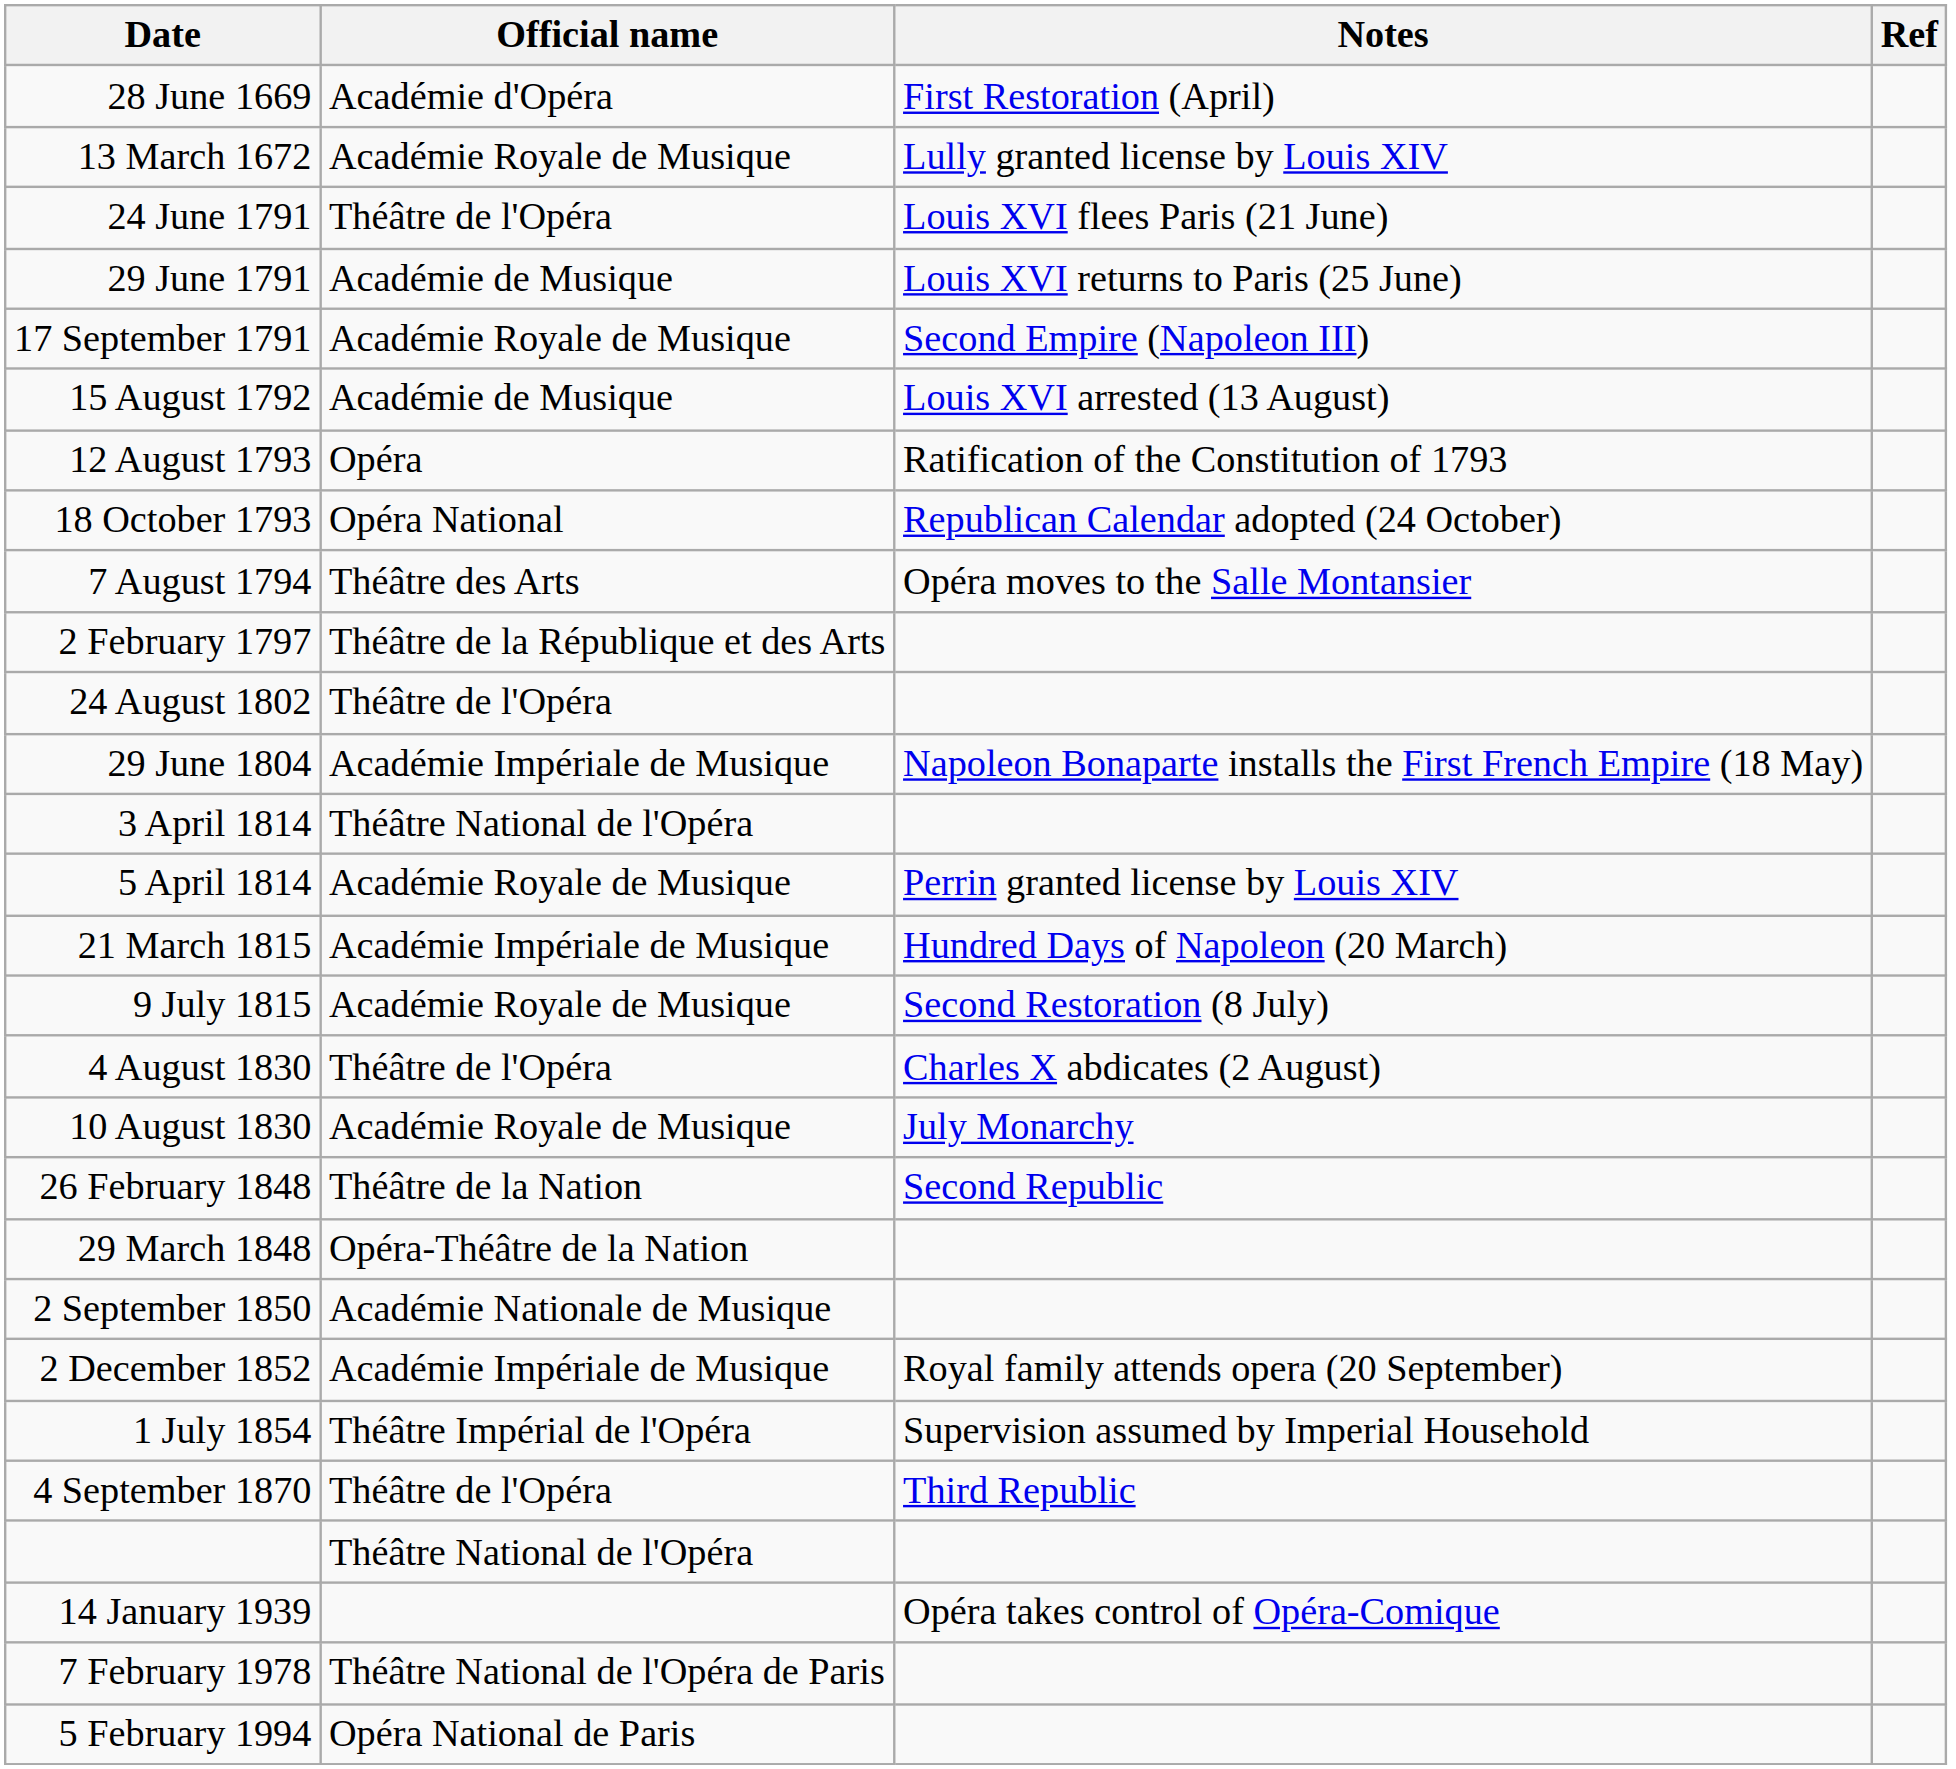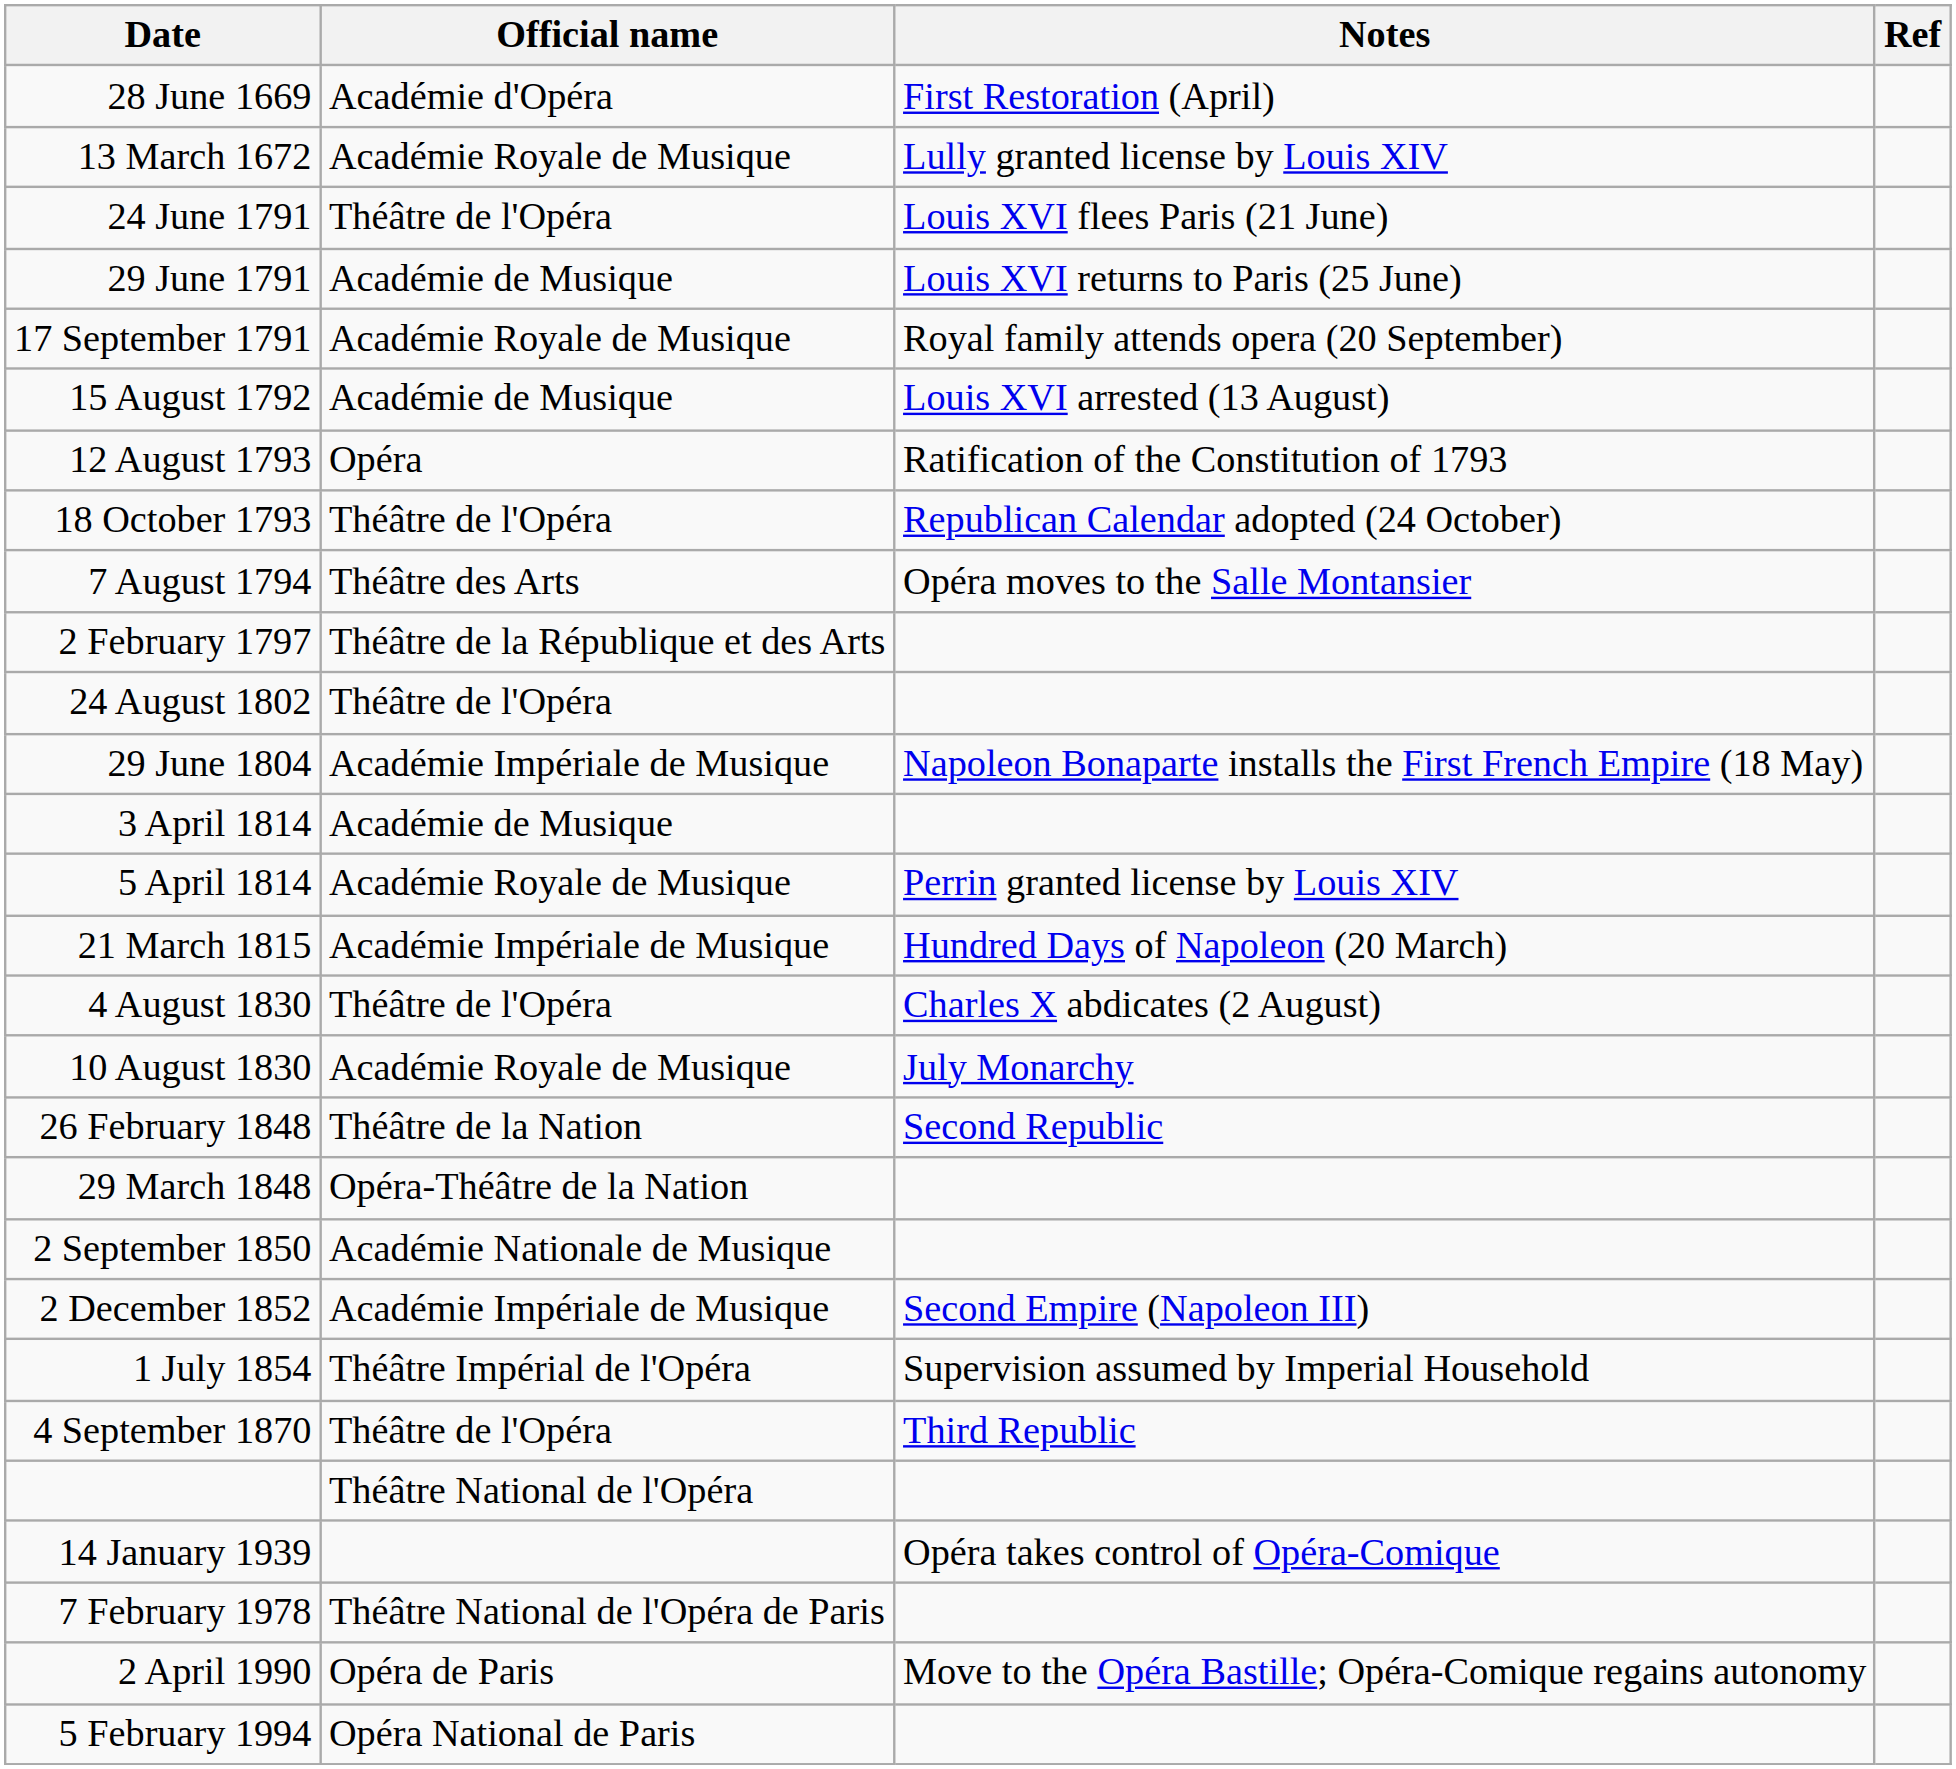17 September 1791 | Notes: Second Empire (Napoleon III) -> Royal family attends opera (20 September)
18 October 1793 | Official name: Opéra National -> Théâtre de l'Opéra
3 April 1814 | Official name: Théâtre National de l'Opéra -> Académie de Musique
- row: 9 July 1815 | Académie Royale de Musique | Second Restoration (8 July)
2 December 1852 | Notes: Royal family attends opera (20 September) -> Second Empire (Napoleon III)
+ row: 2 April 1990 | Opéra de Paris | Move to the Opéra Bastille; Opéra-Comique regains autonomy
